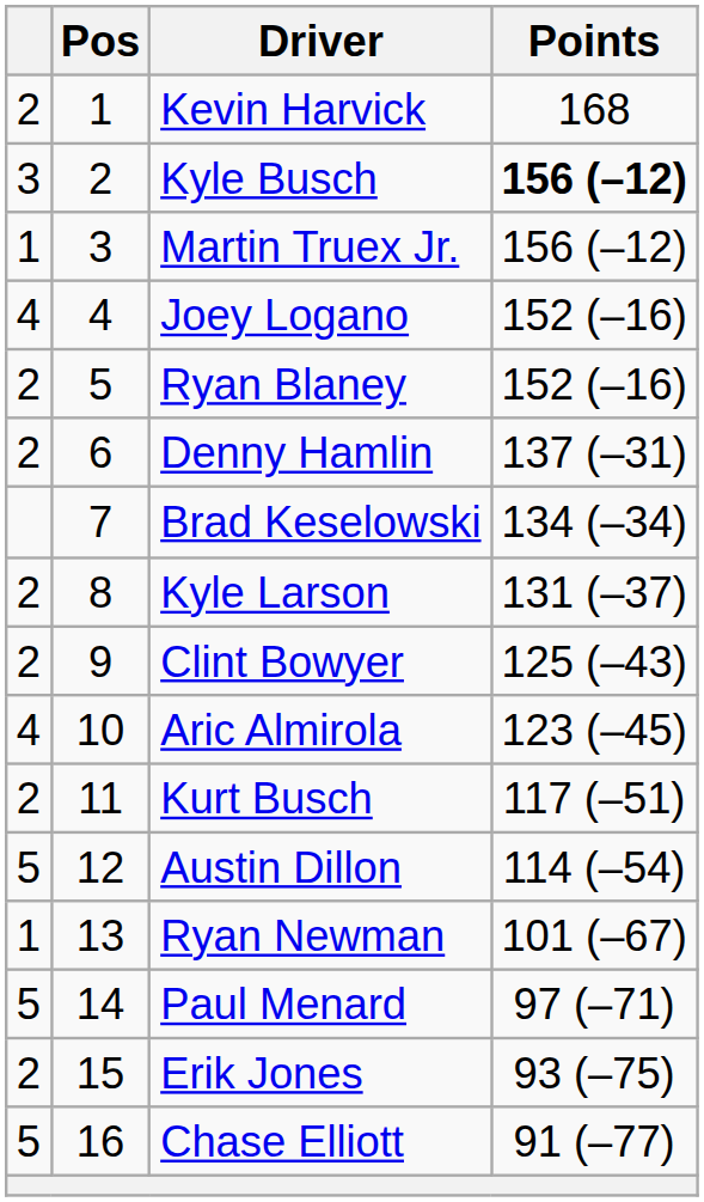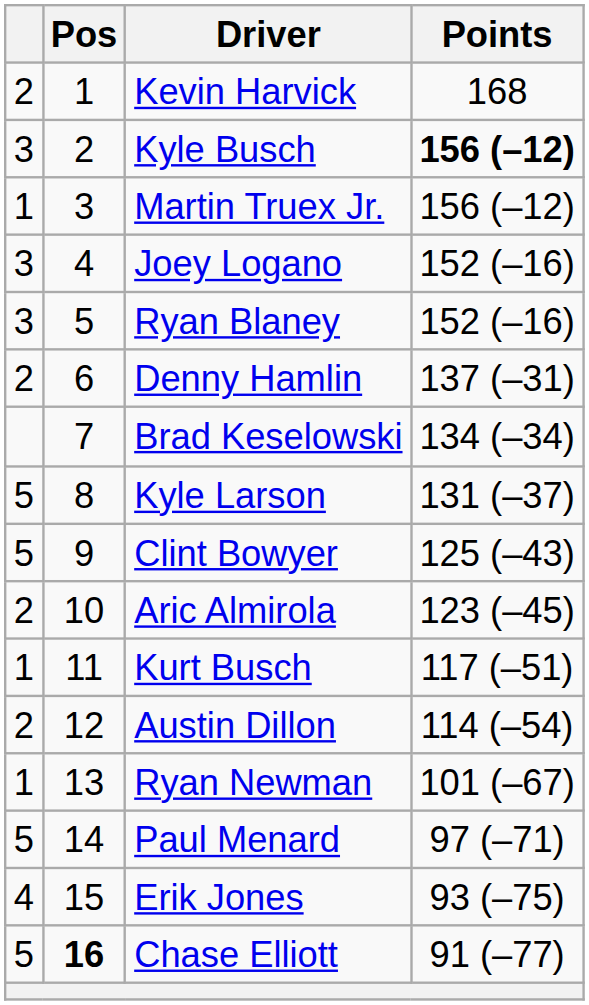Joey Logano | column 1: 4 -> 3
Ryan Blaney | column 1: 2 -> 3
Kyle Larson | column 1: 2 -> 5
Clint Bowyer | column 1: 2 -> 5
Aric Almirola | column 1: 4 -> 2
Kurt Busch | column 1: 2 -> 1
Austin Dillon | column 1: 5 -> 2
Erik Jones | column 1: 2 -> 4
Chase Elliott | Pos: normal -> bold
